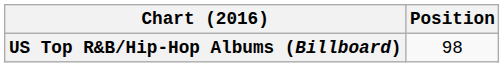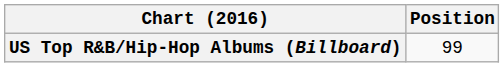US Top R&B/Hip-Hop Albums (Billboard) | Position: 98 -> 99
